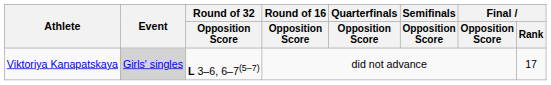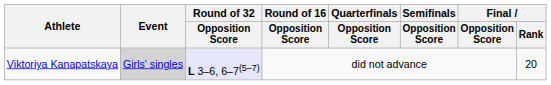Viktoriya Kanapatskaya | Round of 32 / Opposition Score: no background -> lavender background
Viktoriya Kanapatskaya | Final / Rank: 17 -> 20
